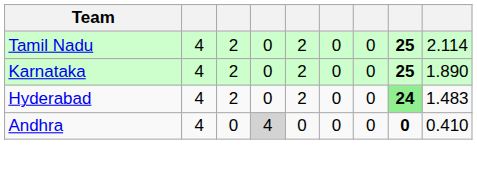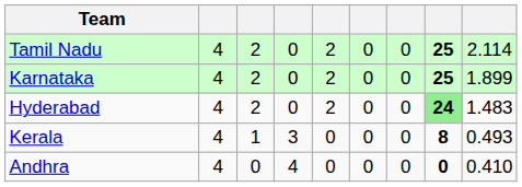Karnataka | column 9: 1.890 -> 1.899
+ row: Kerala | 4 | 1 | 3 | 0 | 0 | 0 | 8 | 0.493
Andhra | column 4: lightgrey background -> no background
